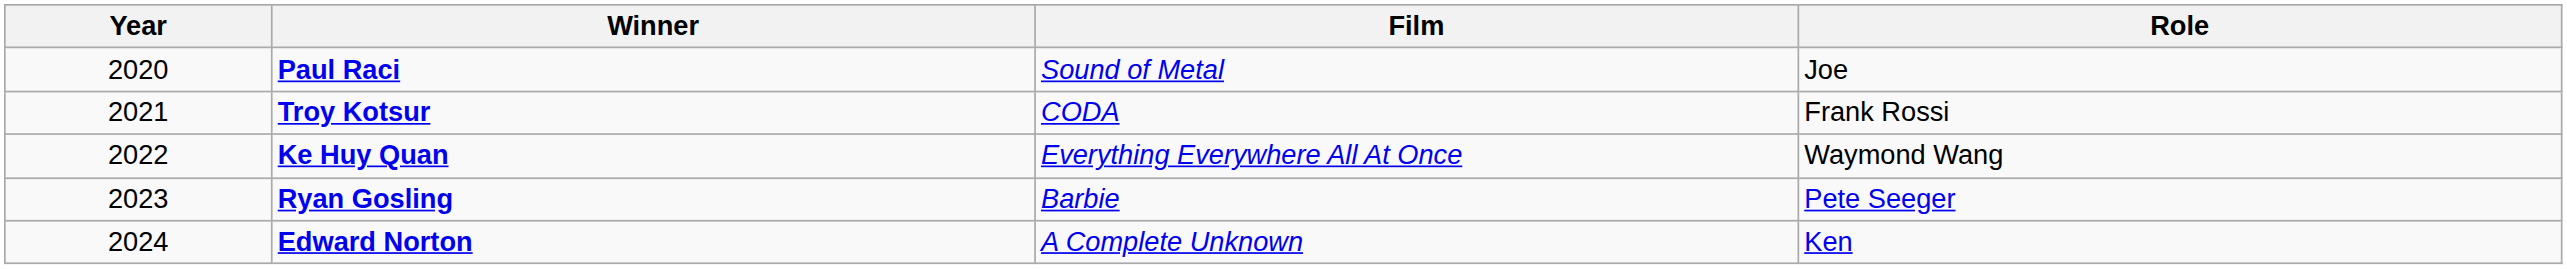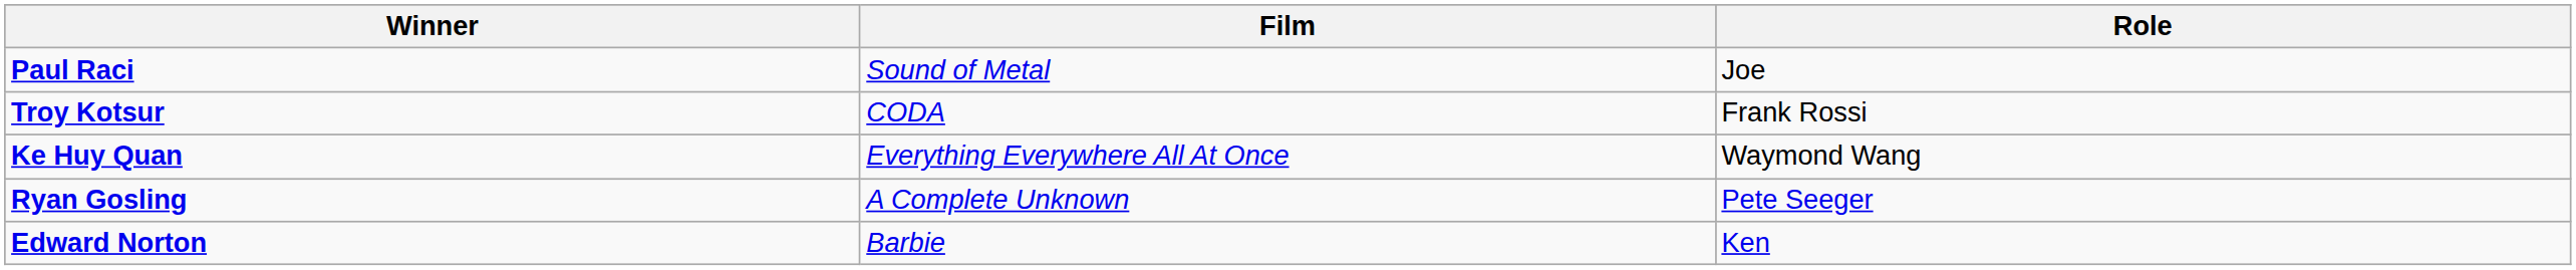- column: Year | 2020 | 2021 | 2022 | 2023 | 2024
Ryan Gosling | Film: Barbie -> A Complete Unknown
Edward Norton | Film: A Complete Unknown -> Barbie
